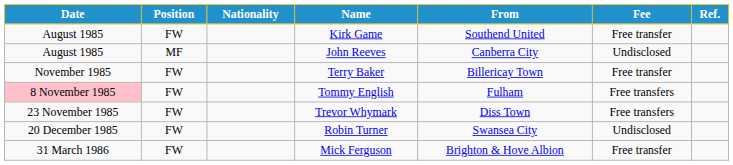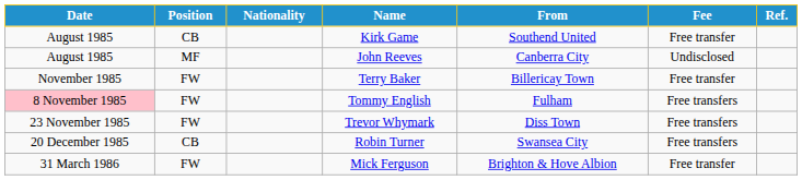Kirk Game | Position: FW -> CB
Robin Turner | Position: FW -> CB
Robin Turner | Fee: Undisclosed -> Free transfers
